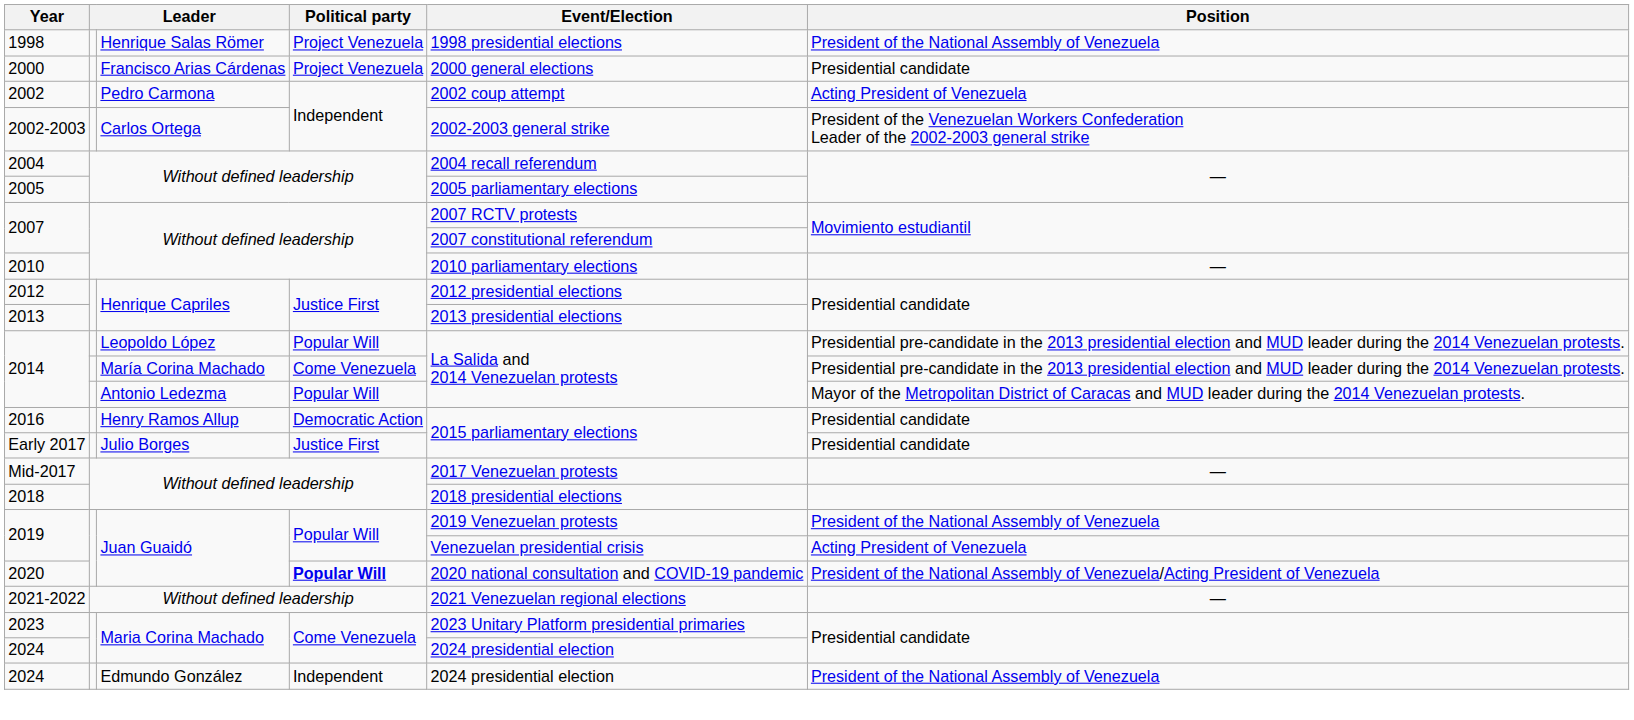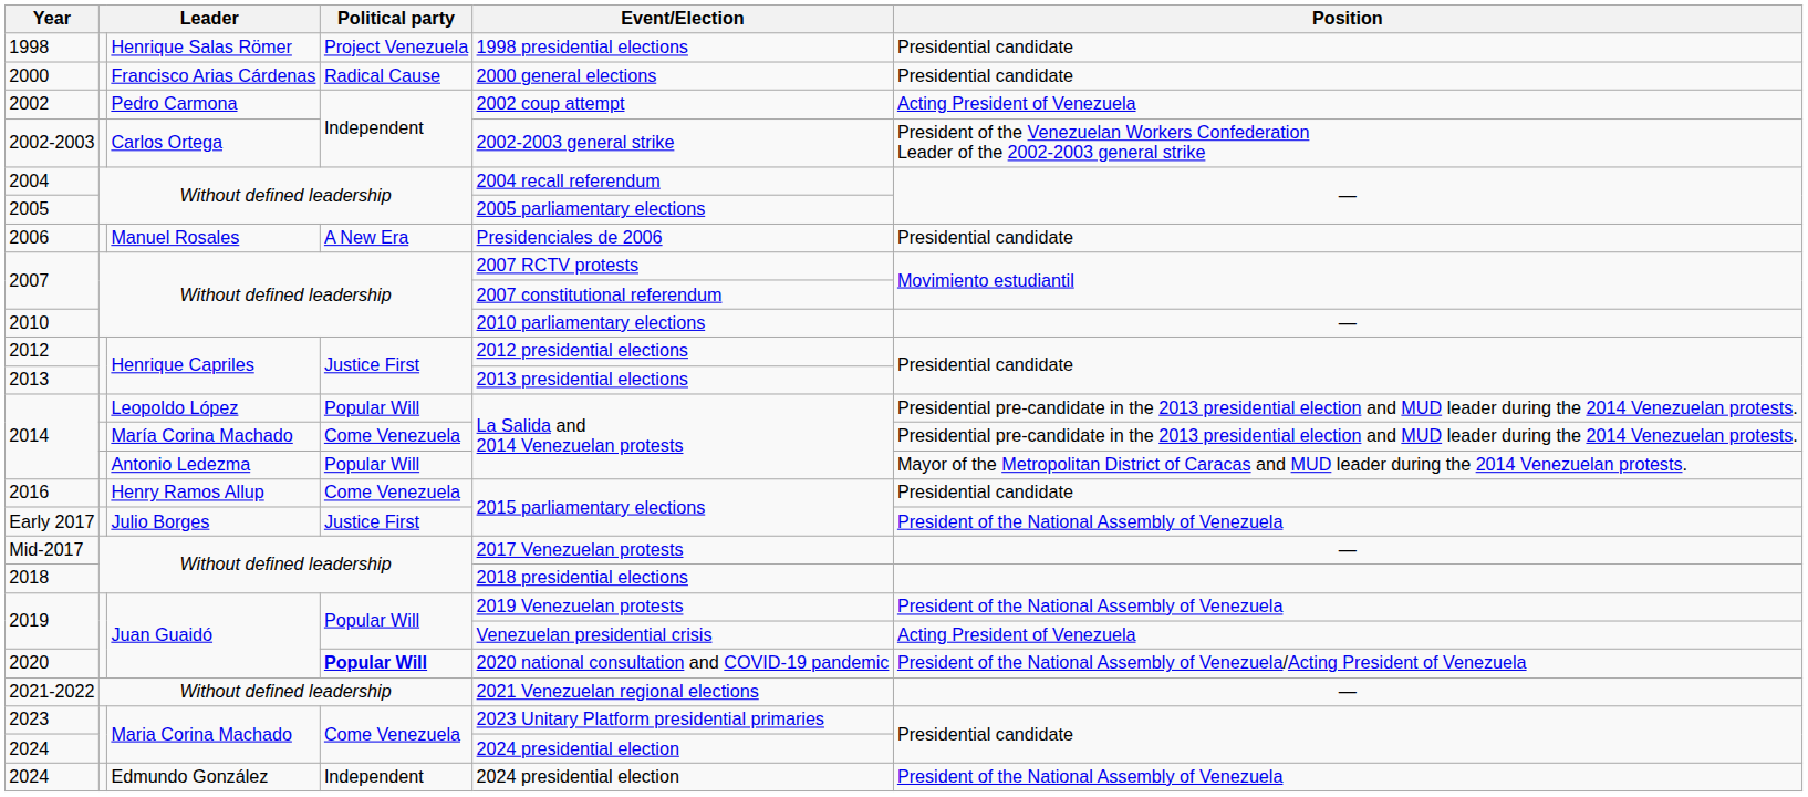1998 | Position: President of the National Assembly of Venezuela -> Presidential candidate
2000 | Political party: Project Venezuela -> Radical Cause
+ row: 2006 | Manuel Rosales | A New Era | Presidenciales de 2006 | Presidential candidate
2016 | Political party: Democratic Action -> Come Venezuela
Early 2017 | Position: Presidential candidate -> President of the National Assembly of Venezuela
